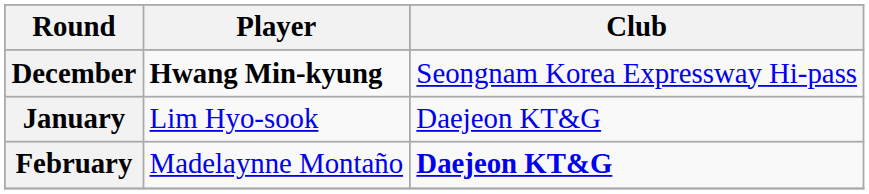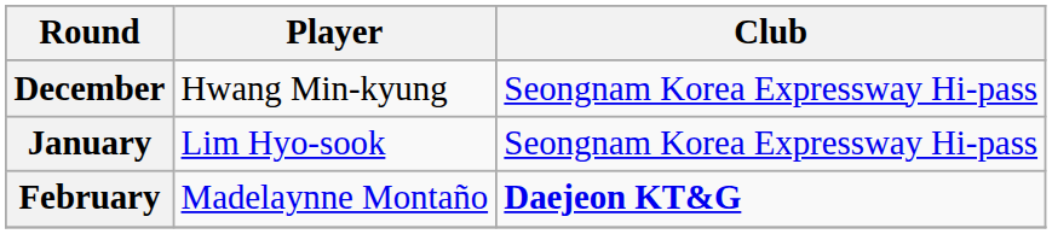December | Player: bold -> normal
January | Club: Daejeon KT&G -> Seongnam Korea Expressway Hi-pass
